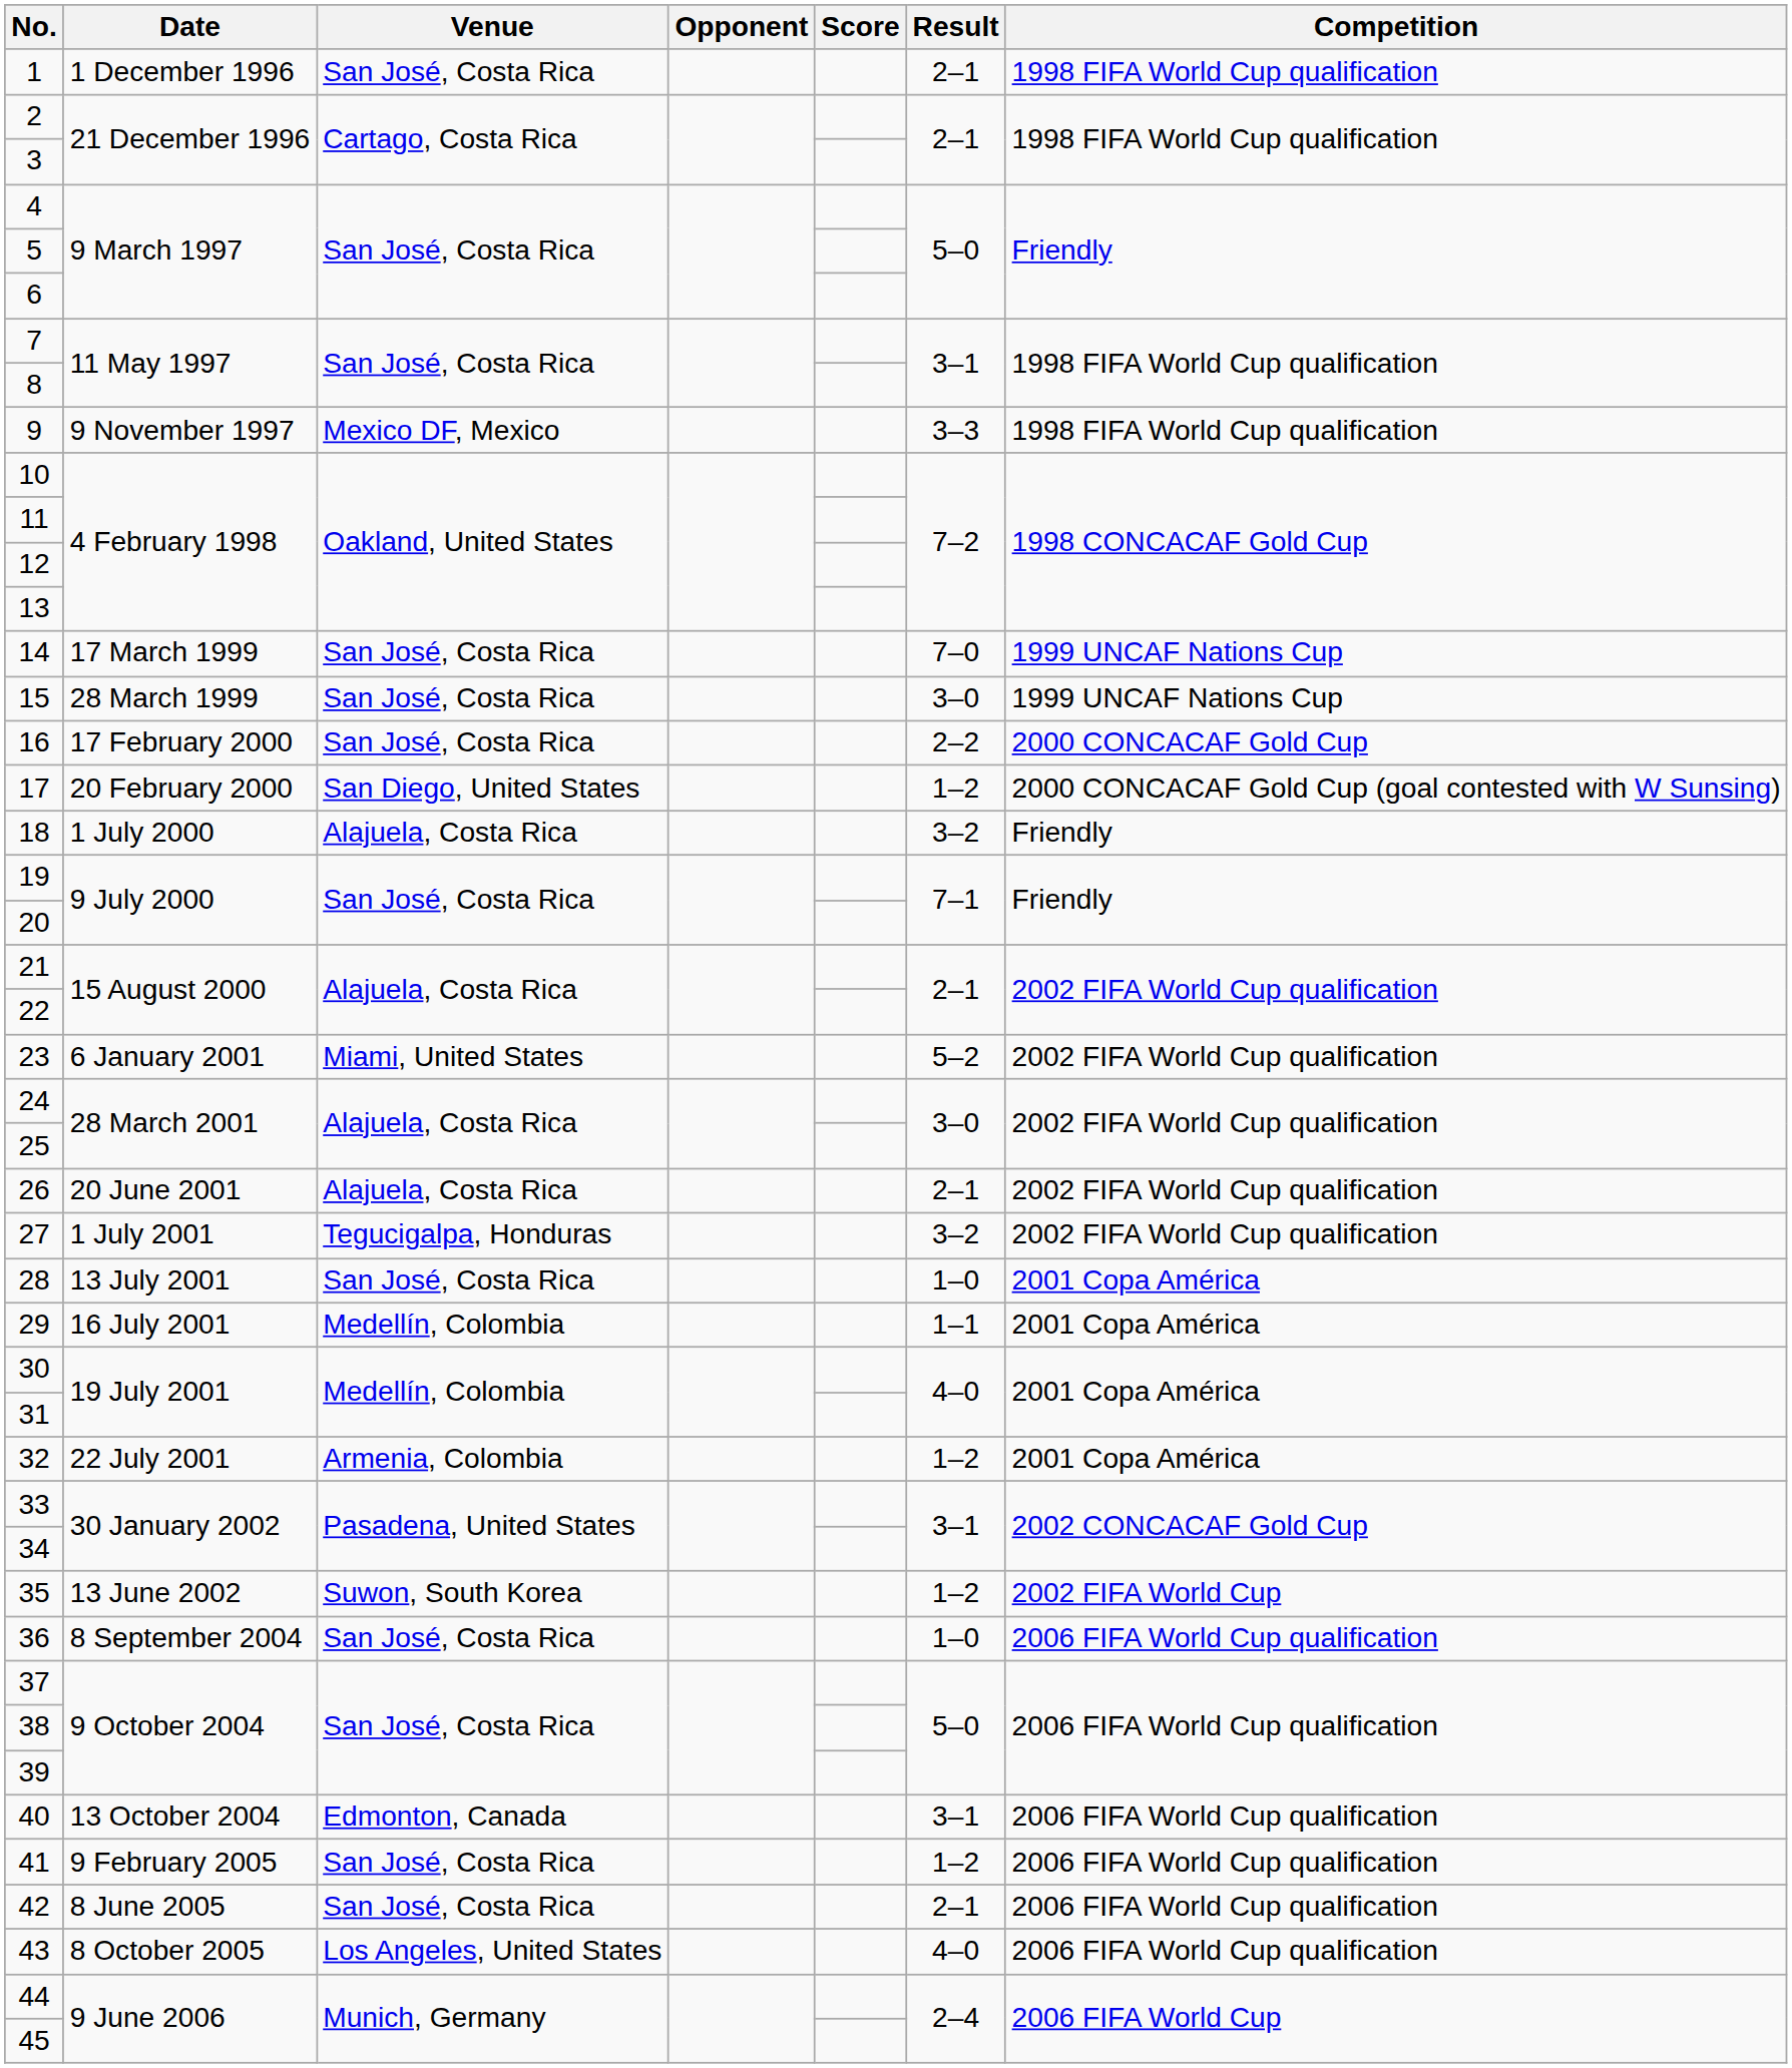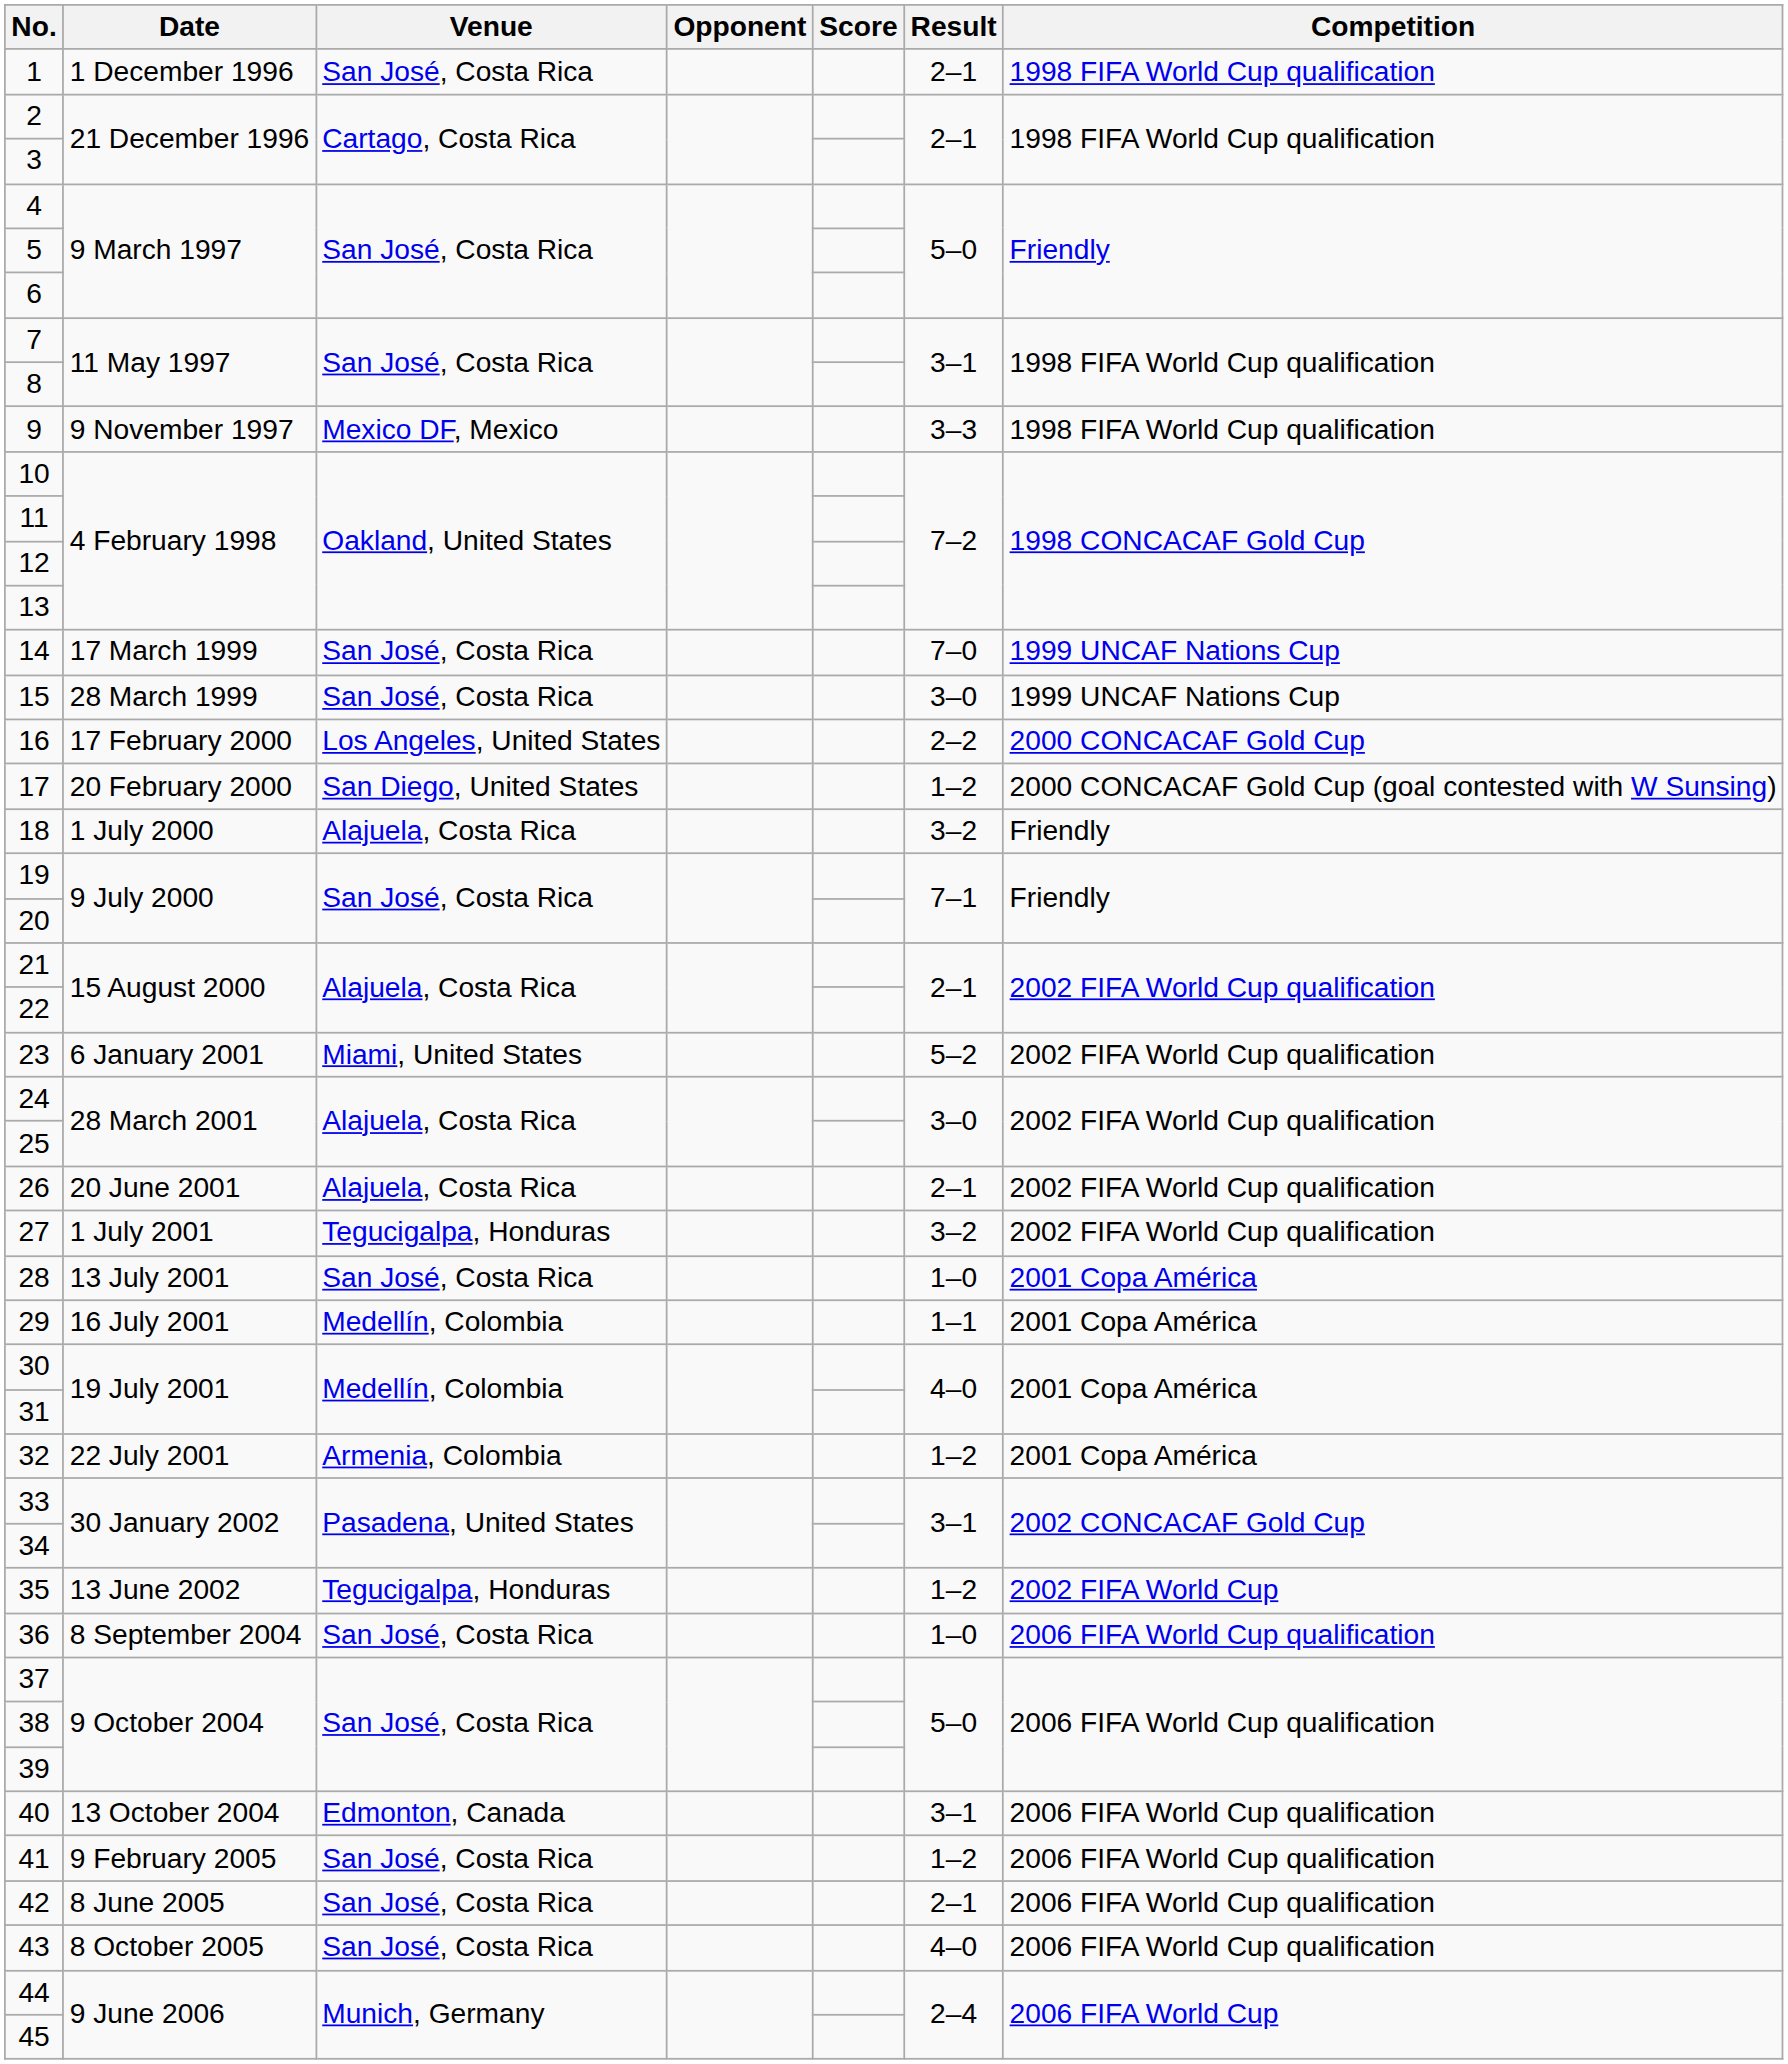16 | Venue: San José, Costa Rica -> Los Angeles, United States
35 | Venue: Suwon, South Korea -> Tegucigalpa, Honduras
43 | Venue: Los Angeles, United States -> San José, Costa Rica
